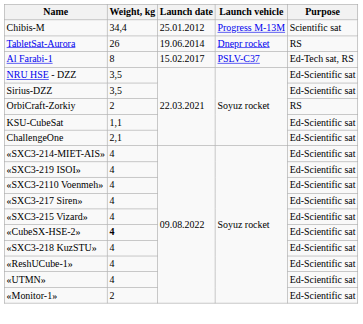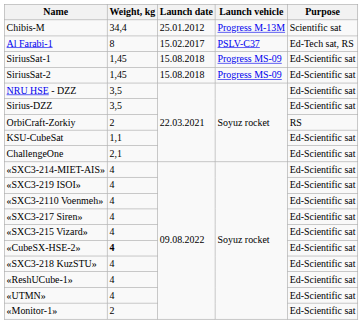- row: TabletSat-Aurora | 26 | 19.06.2014 | Dnepr rocket | RS
+ row: SiriusSat-1 | 1,45 | 15.08.2018 | Progress MS-09 | Ed-Scientific sat
+ row: SiriusSat-2 | 1,45 | 15.08.2018 | Progress MS-09 | Ed-Scientific sat
